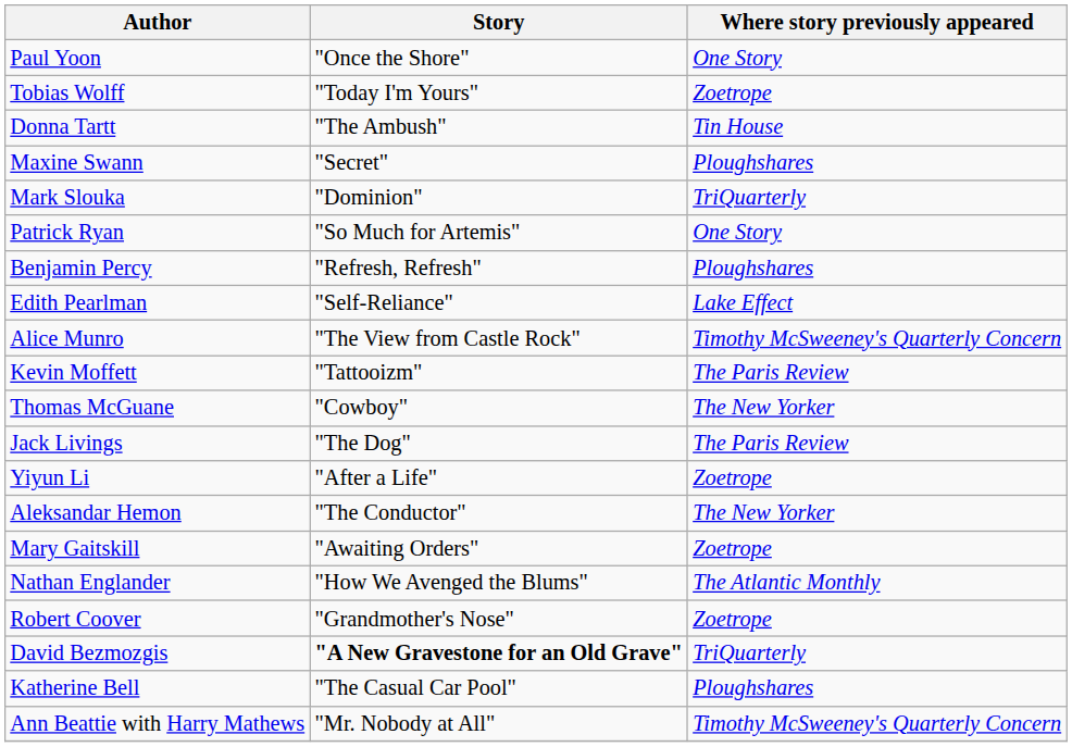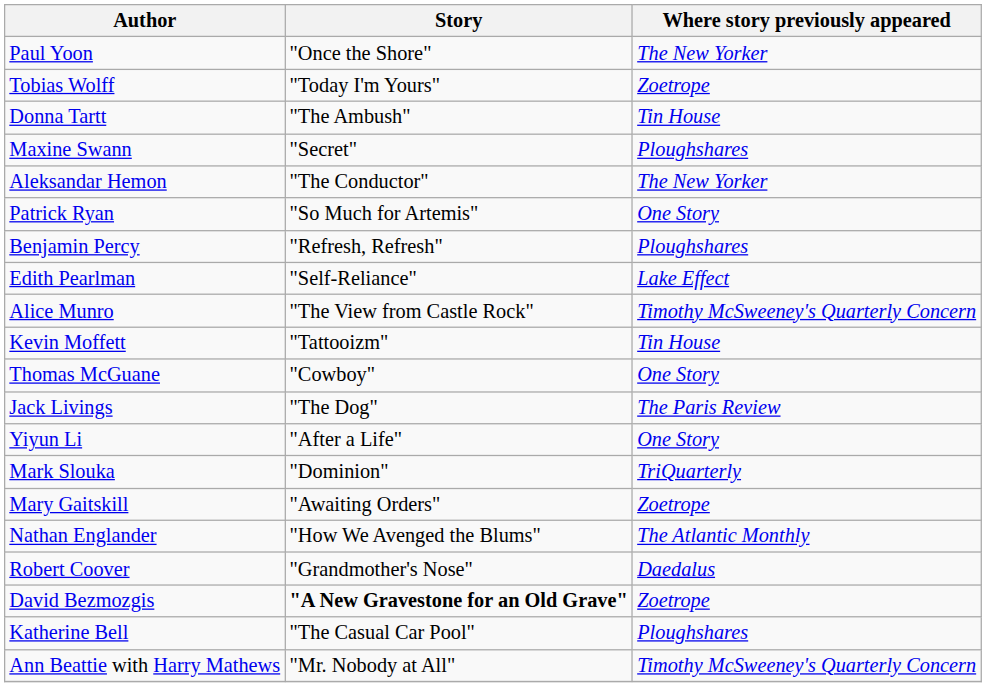Paul Yoon | Where story previously appeared: One Story -> The New Yorker
rows swapped: Mark Slouka <-> Aleksandar Hemon
Kevin Moffett | Where story previously appeared: The Paris Review -> Tin House
Thomas McGuane | Where story previously appeared: The New Yorker -> One Story
Yiyun Li | Where story previously appeared: Zoetrope -> One Story
Robert Coover | Where story previously appeared: Zoetrope -> Daedalus
David Bezmozgis | Where story previously appeared: TriQuarterly -> Zoetrope
